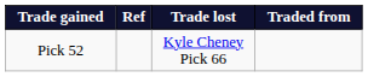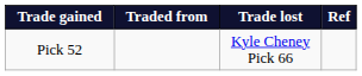columns swapped: Traded from <-> Ref
